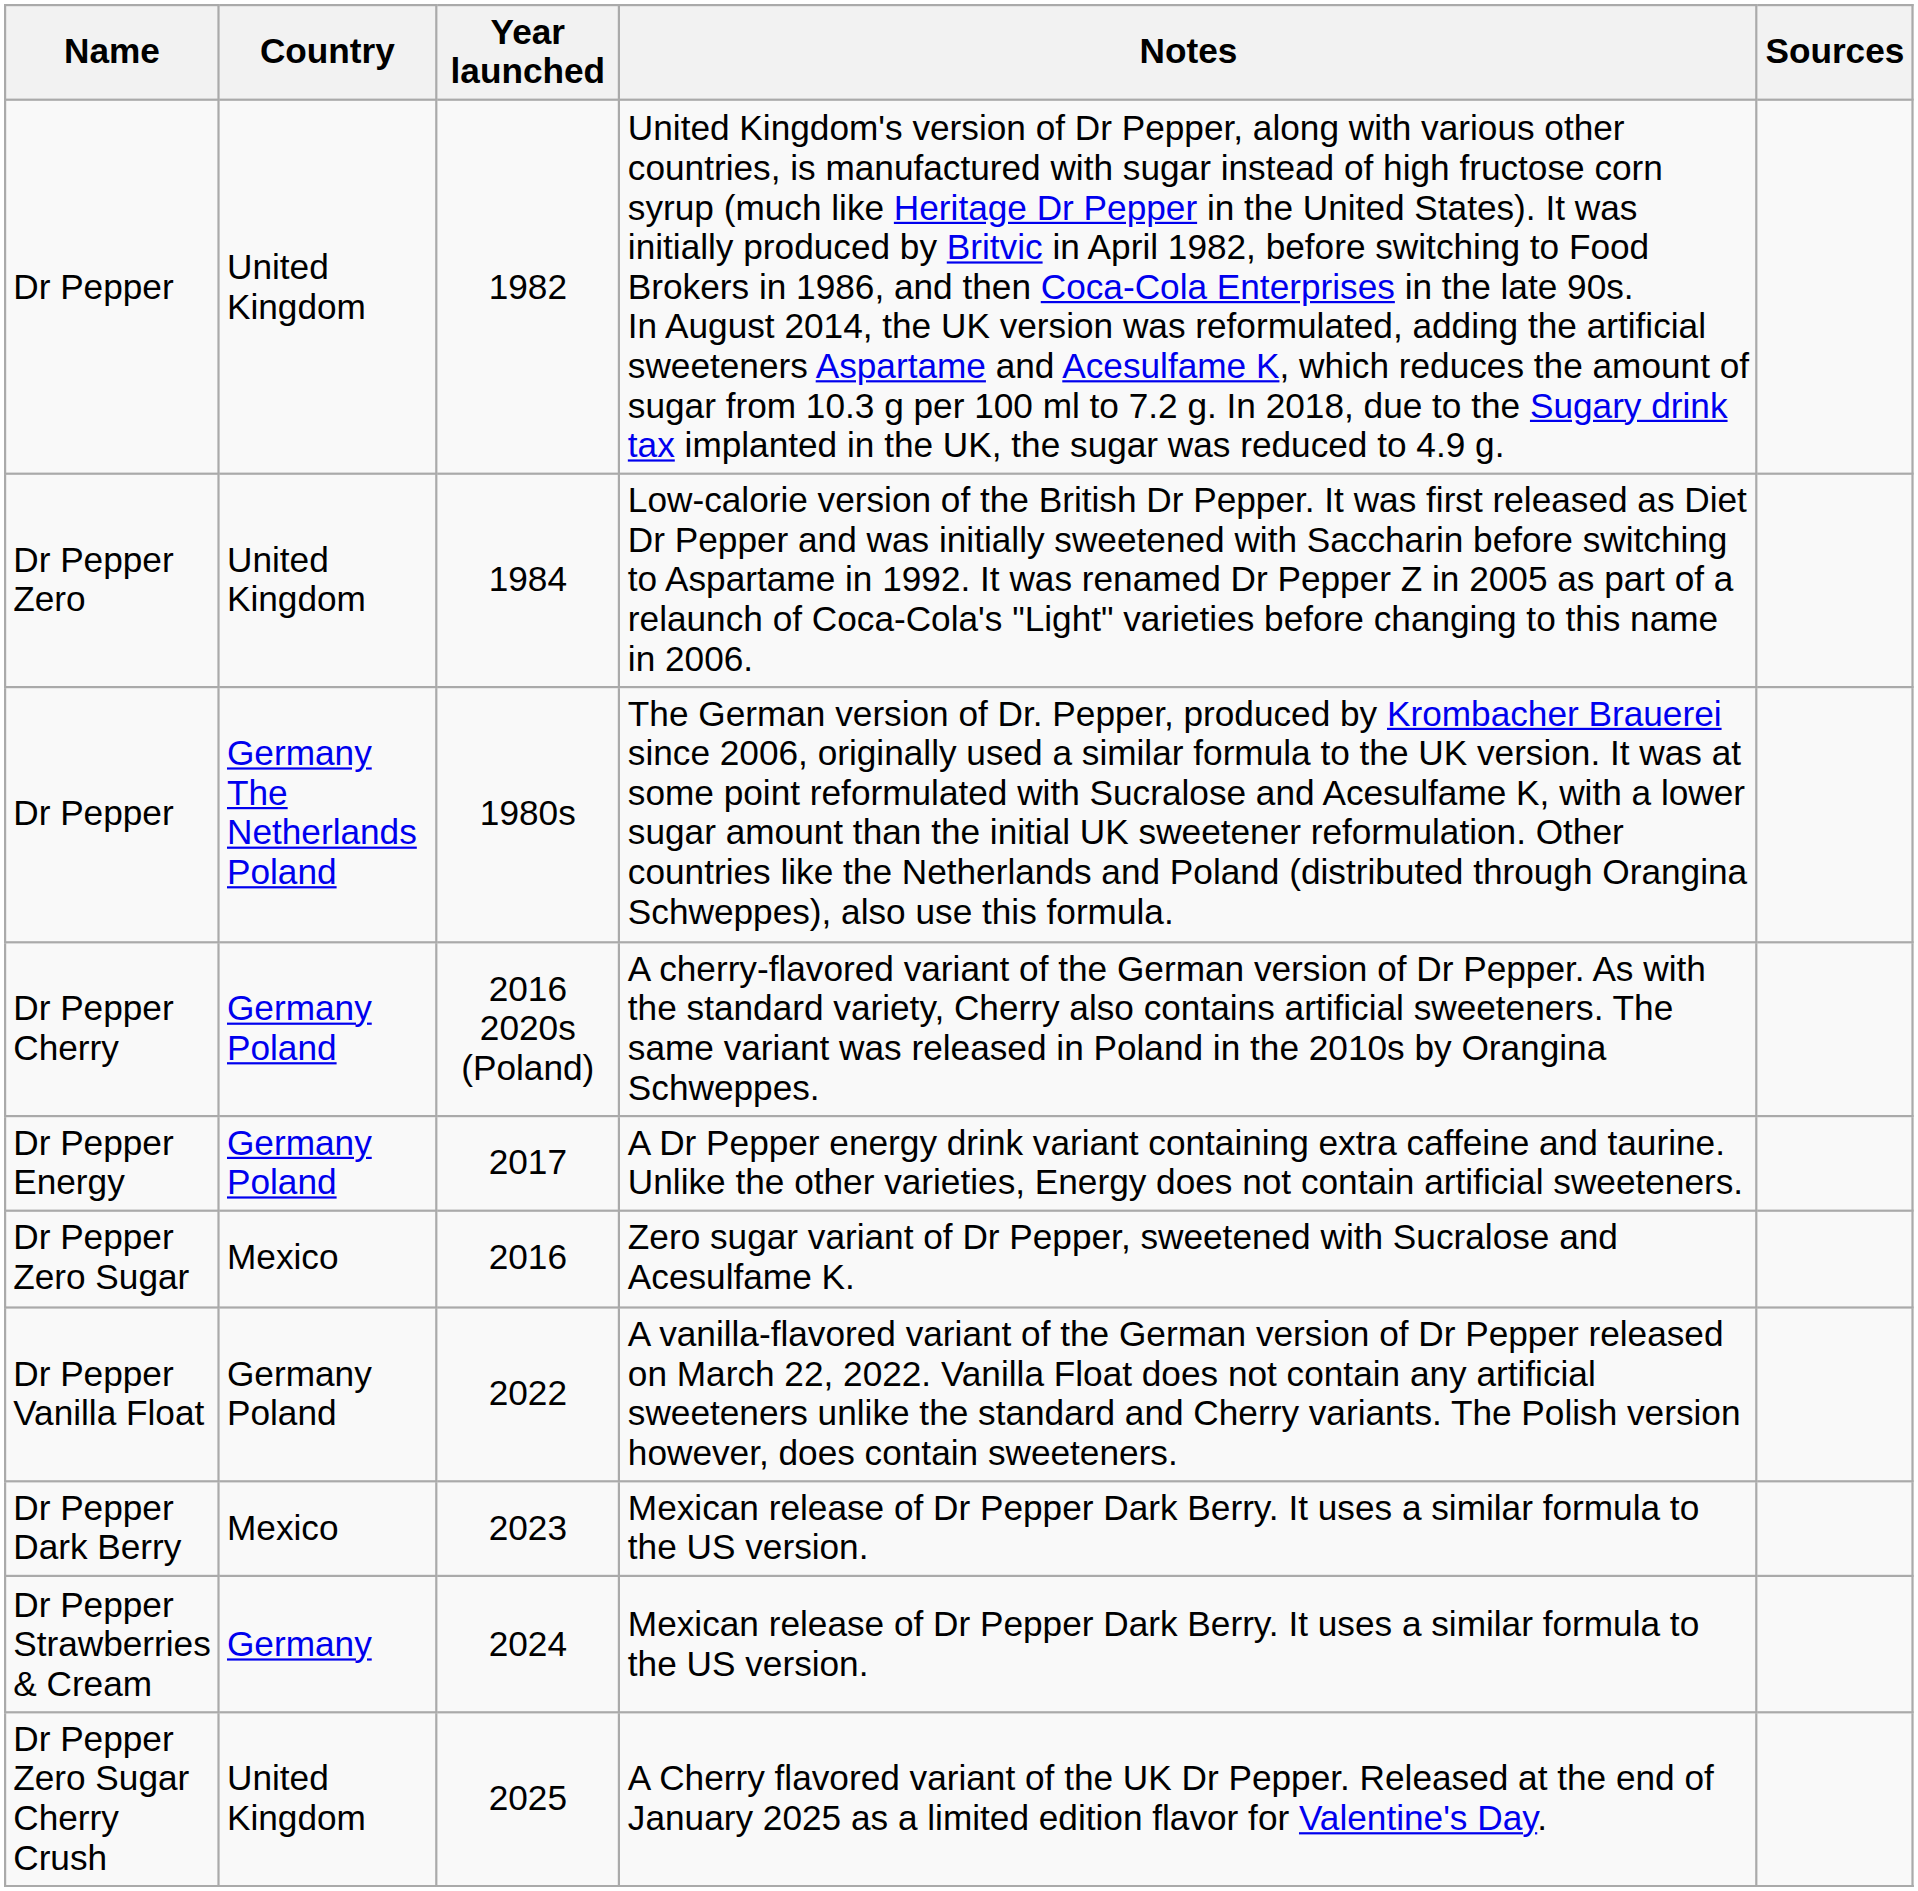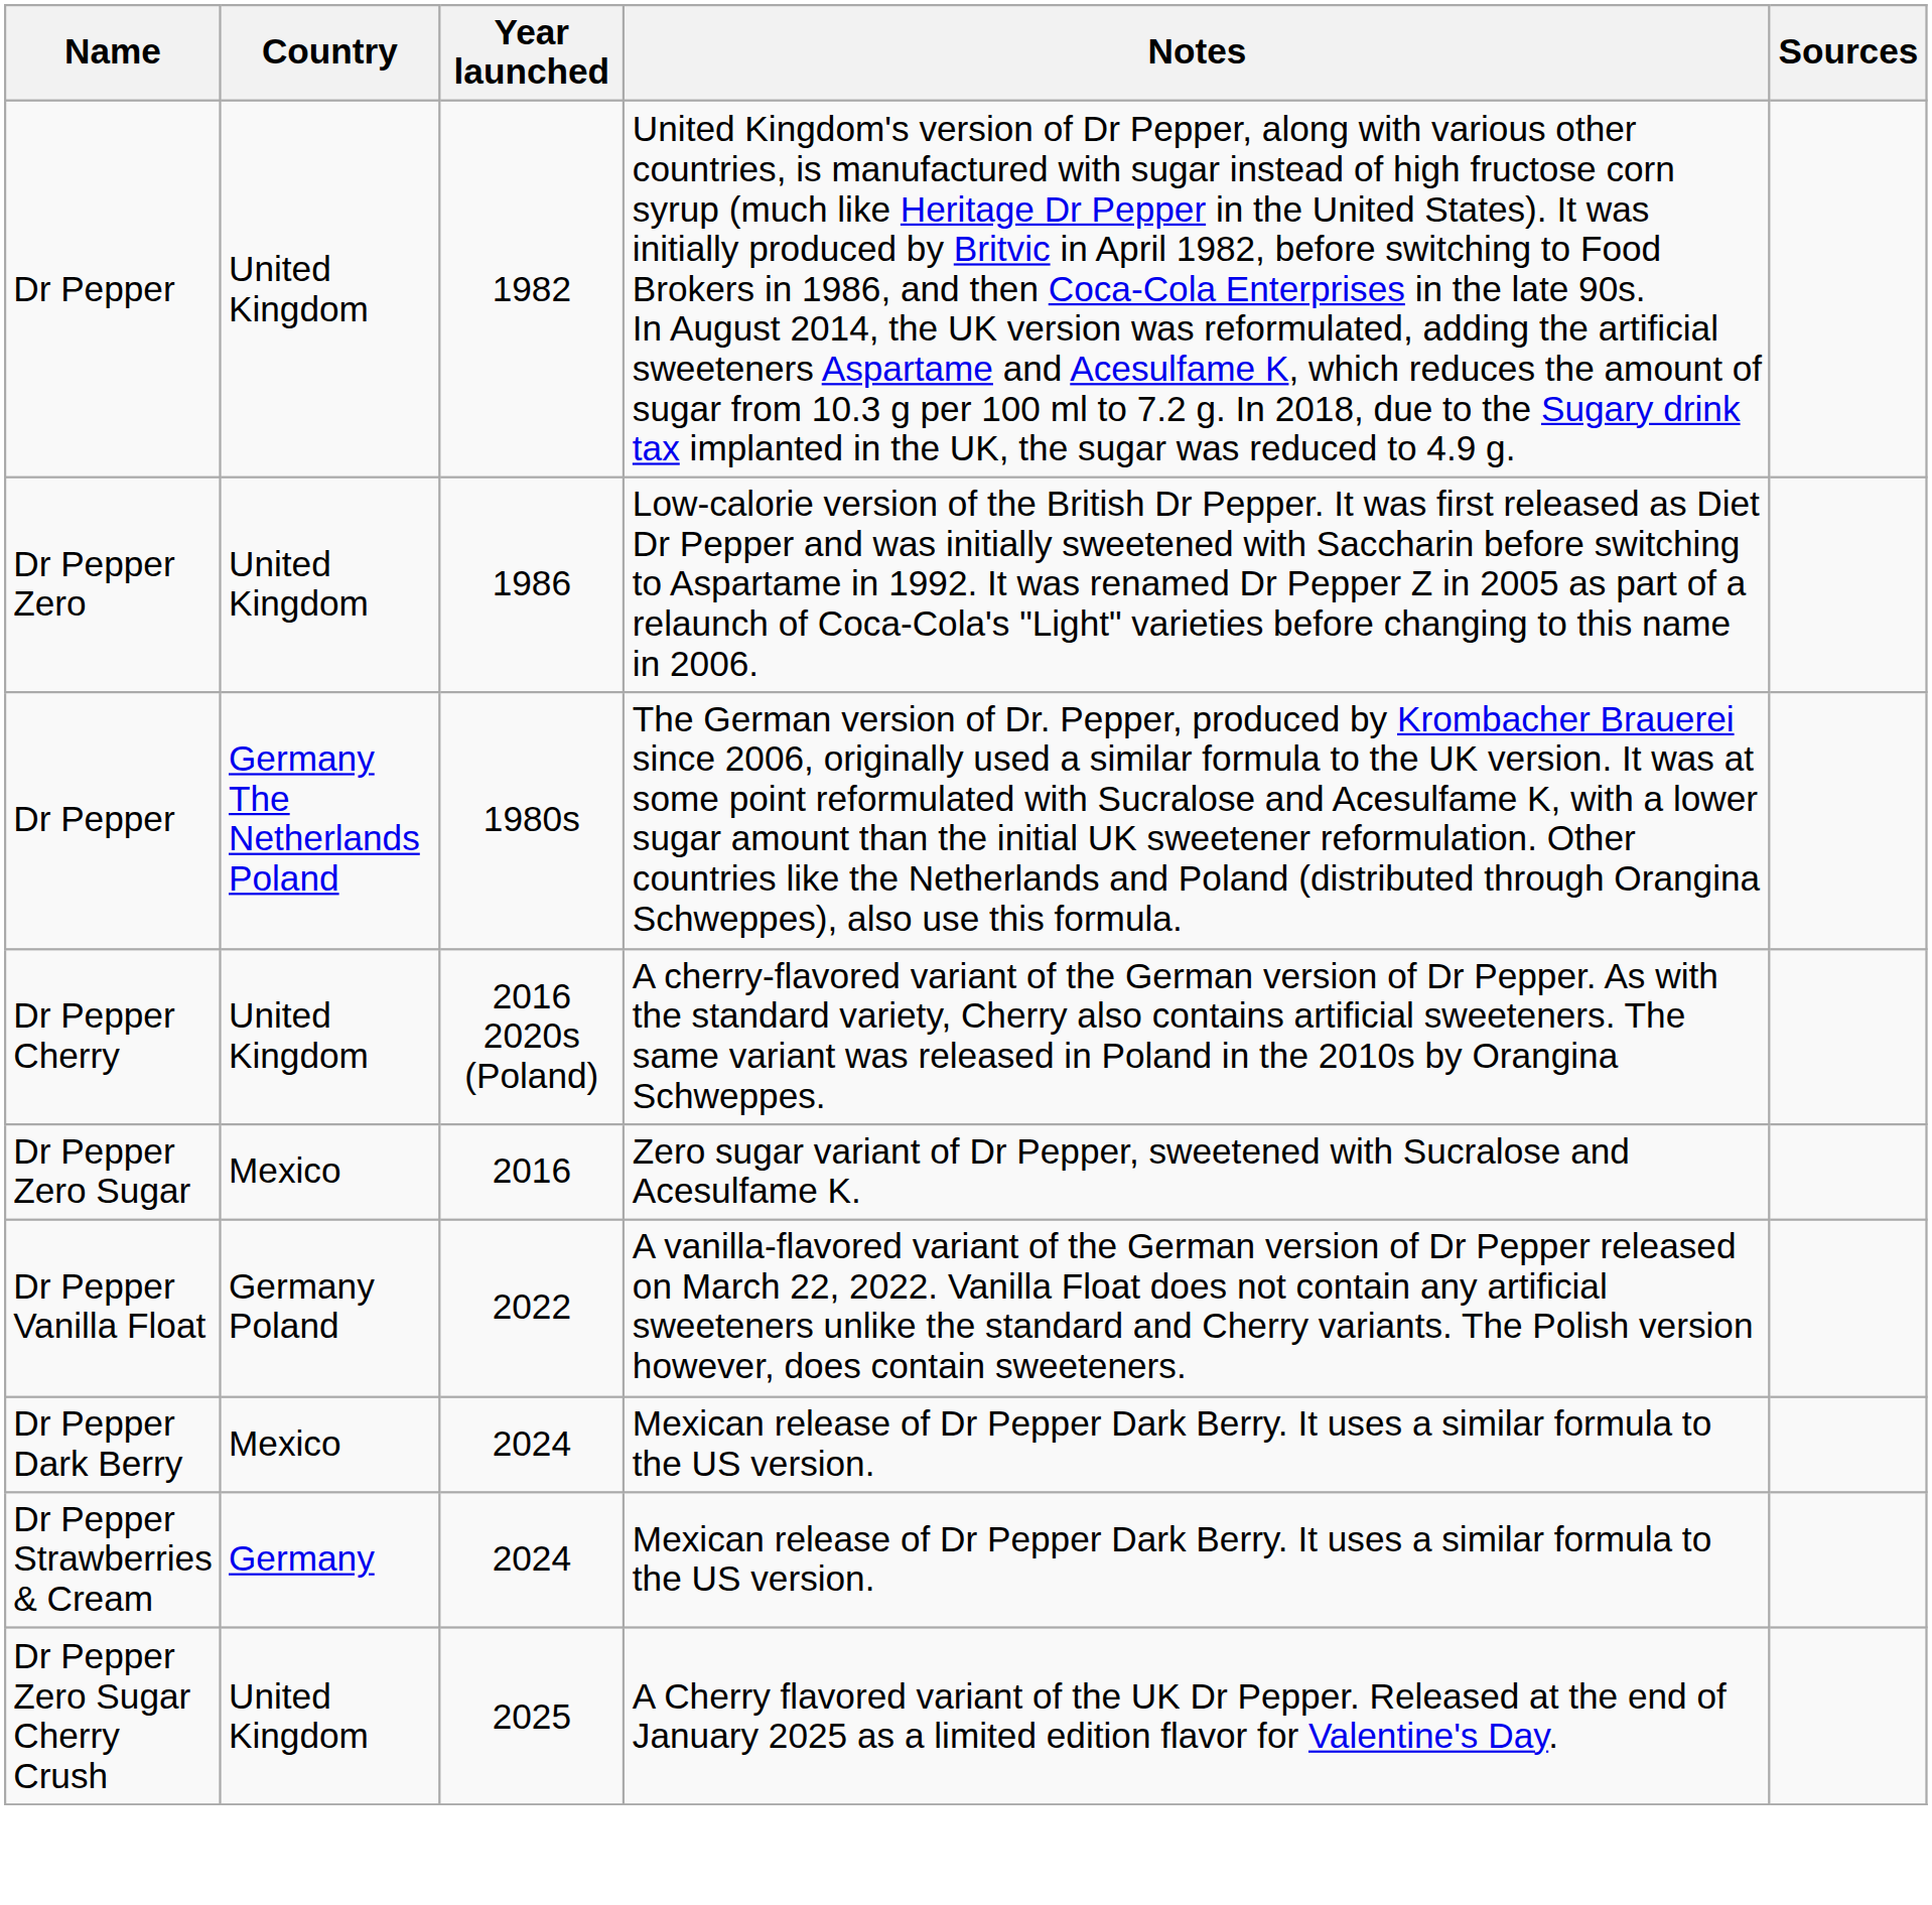Dr Pepper Zero | Year launched: 1984 -> 1986
Dr Pepper Cherry | Country: Germany Poland -> United Kingdom
- row: Dr Pepper Energy | Germany Poland | 2017 | A Dr Pepper energy drink variant containing extra caffeine and taurine. Unlike the other varieties, Energy does not contain artificial sweeteners.
Dr Pepper Dark Berry | Year launched: 2023 -> 2024
